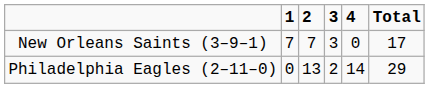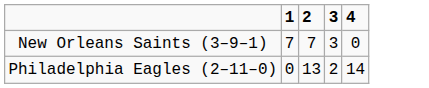- column: Total | 17 | 29
